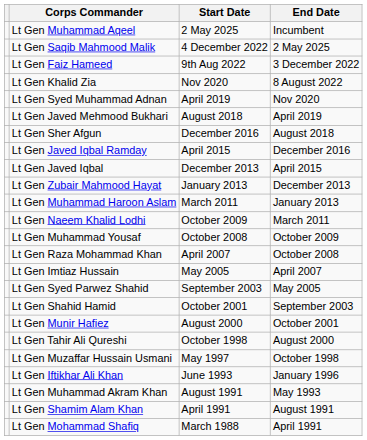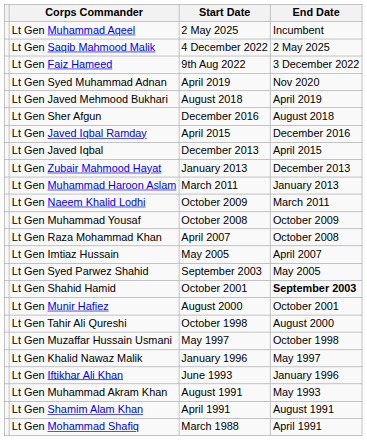- row: Lt Gen Khalid Zia | Nov 2020 | 8 August 2022
Lt Gen Shahid Hamid | End Date: normal -> bold
+ row: Lt Gen Khalid Nawaz Malik | January 1996 | May 1997
